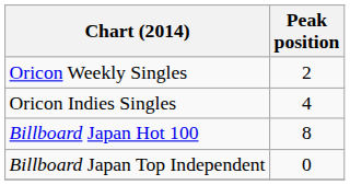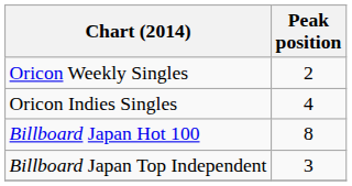Billboard Japan Top Independent | Peak position: 0 -> 3
